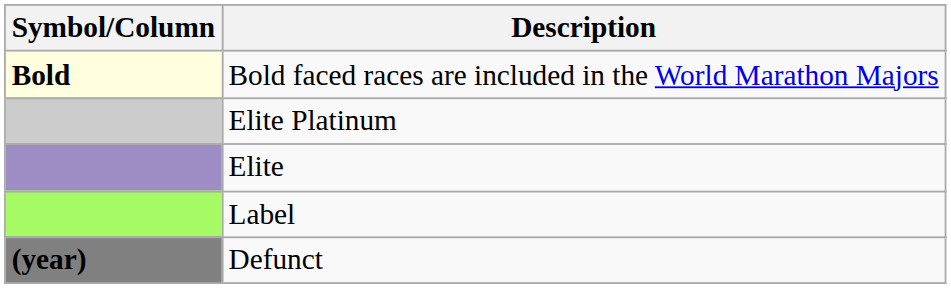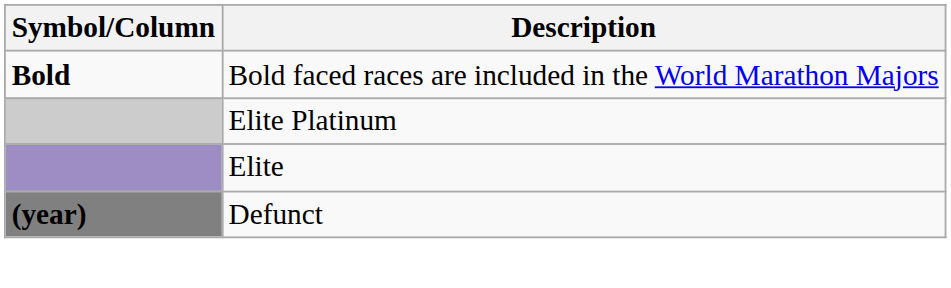Bold faced races are included in the World Marathon Majors | Symbol/Column: lightyellow background -> no background
- row: Label
